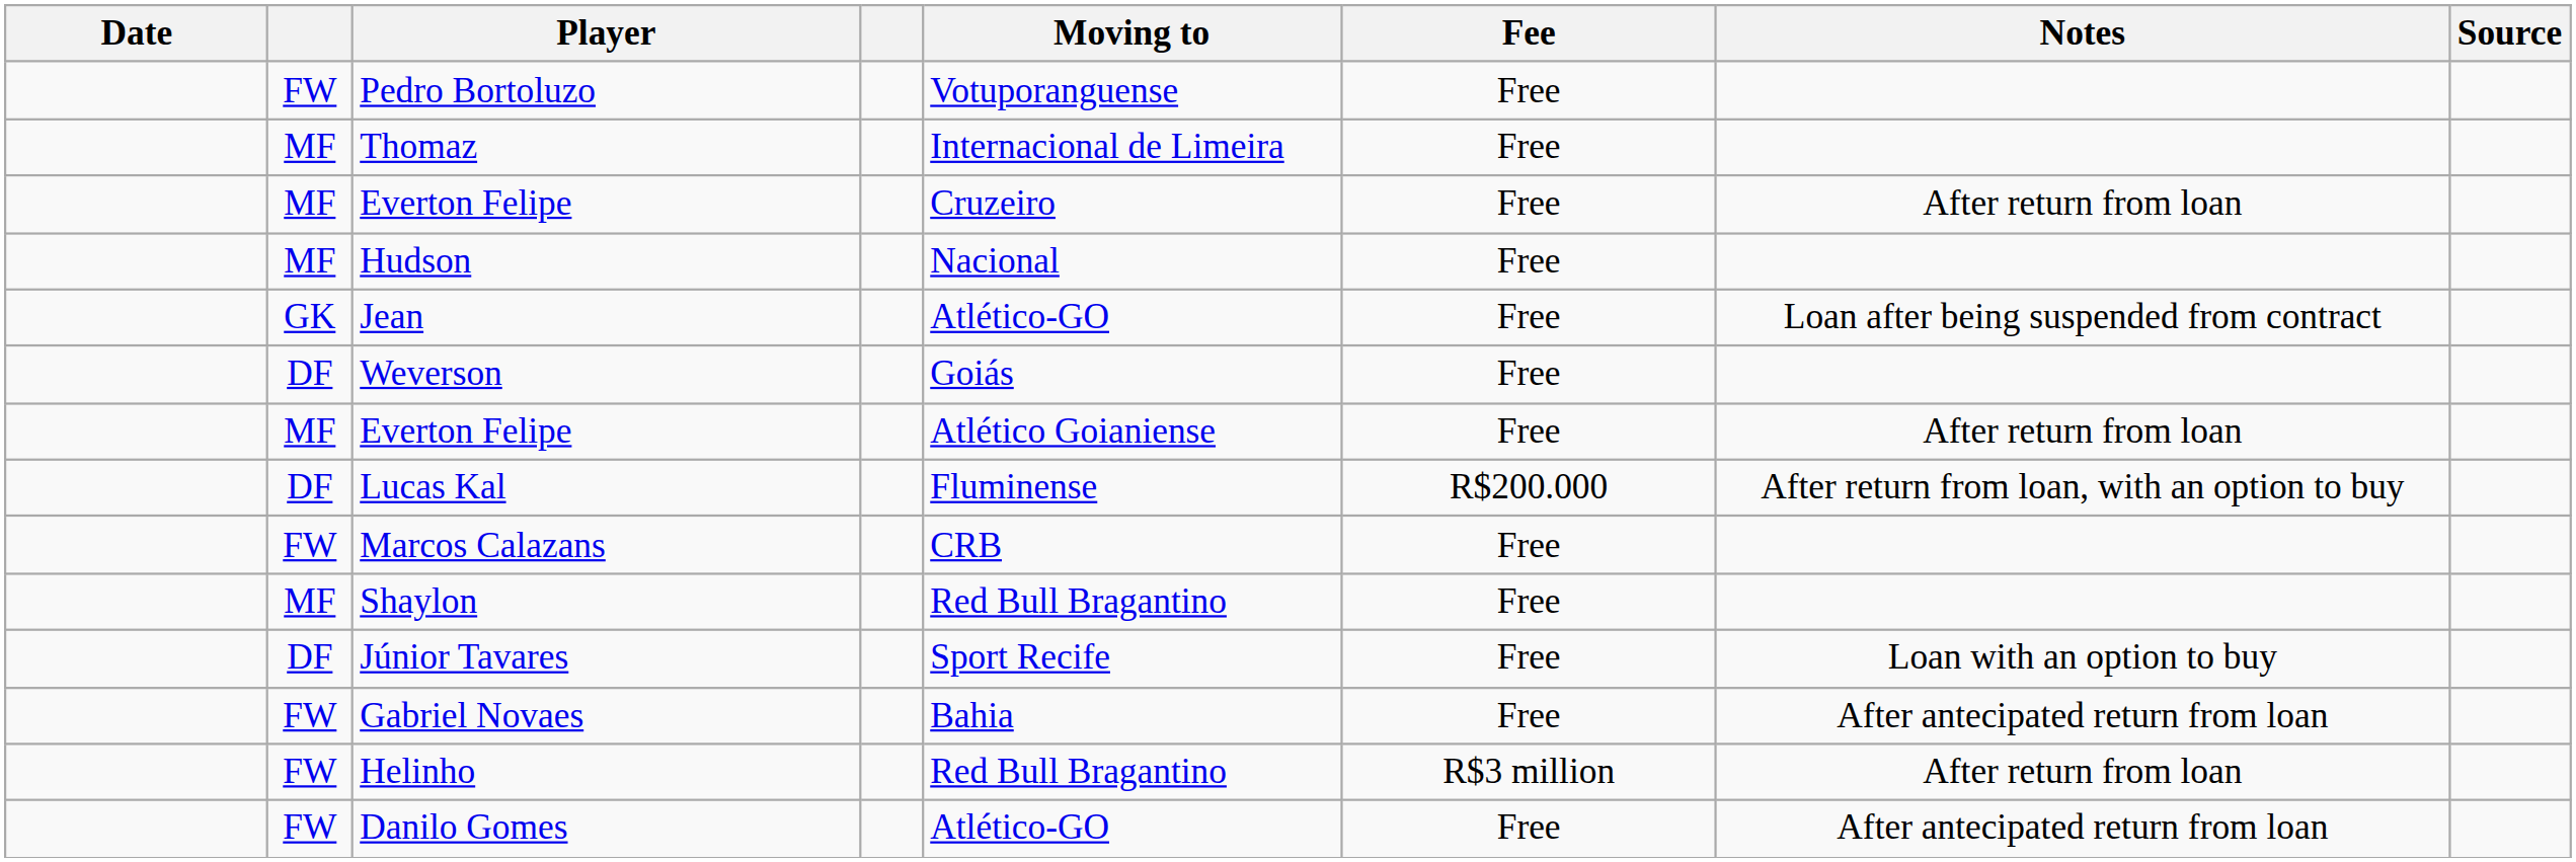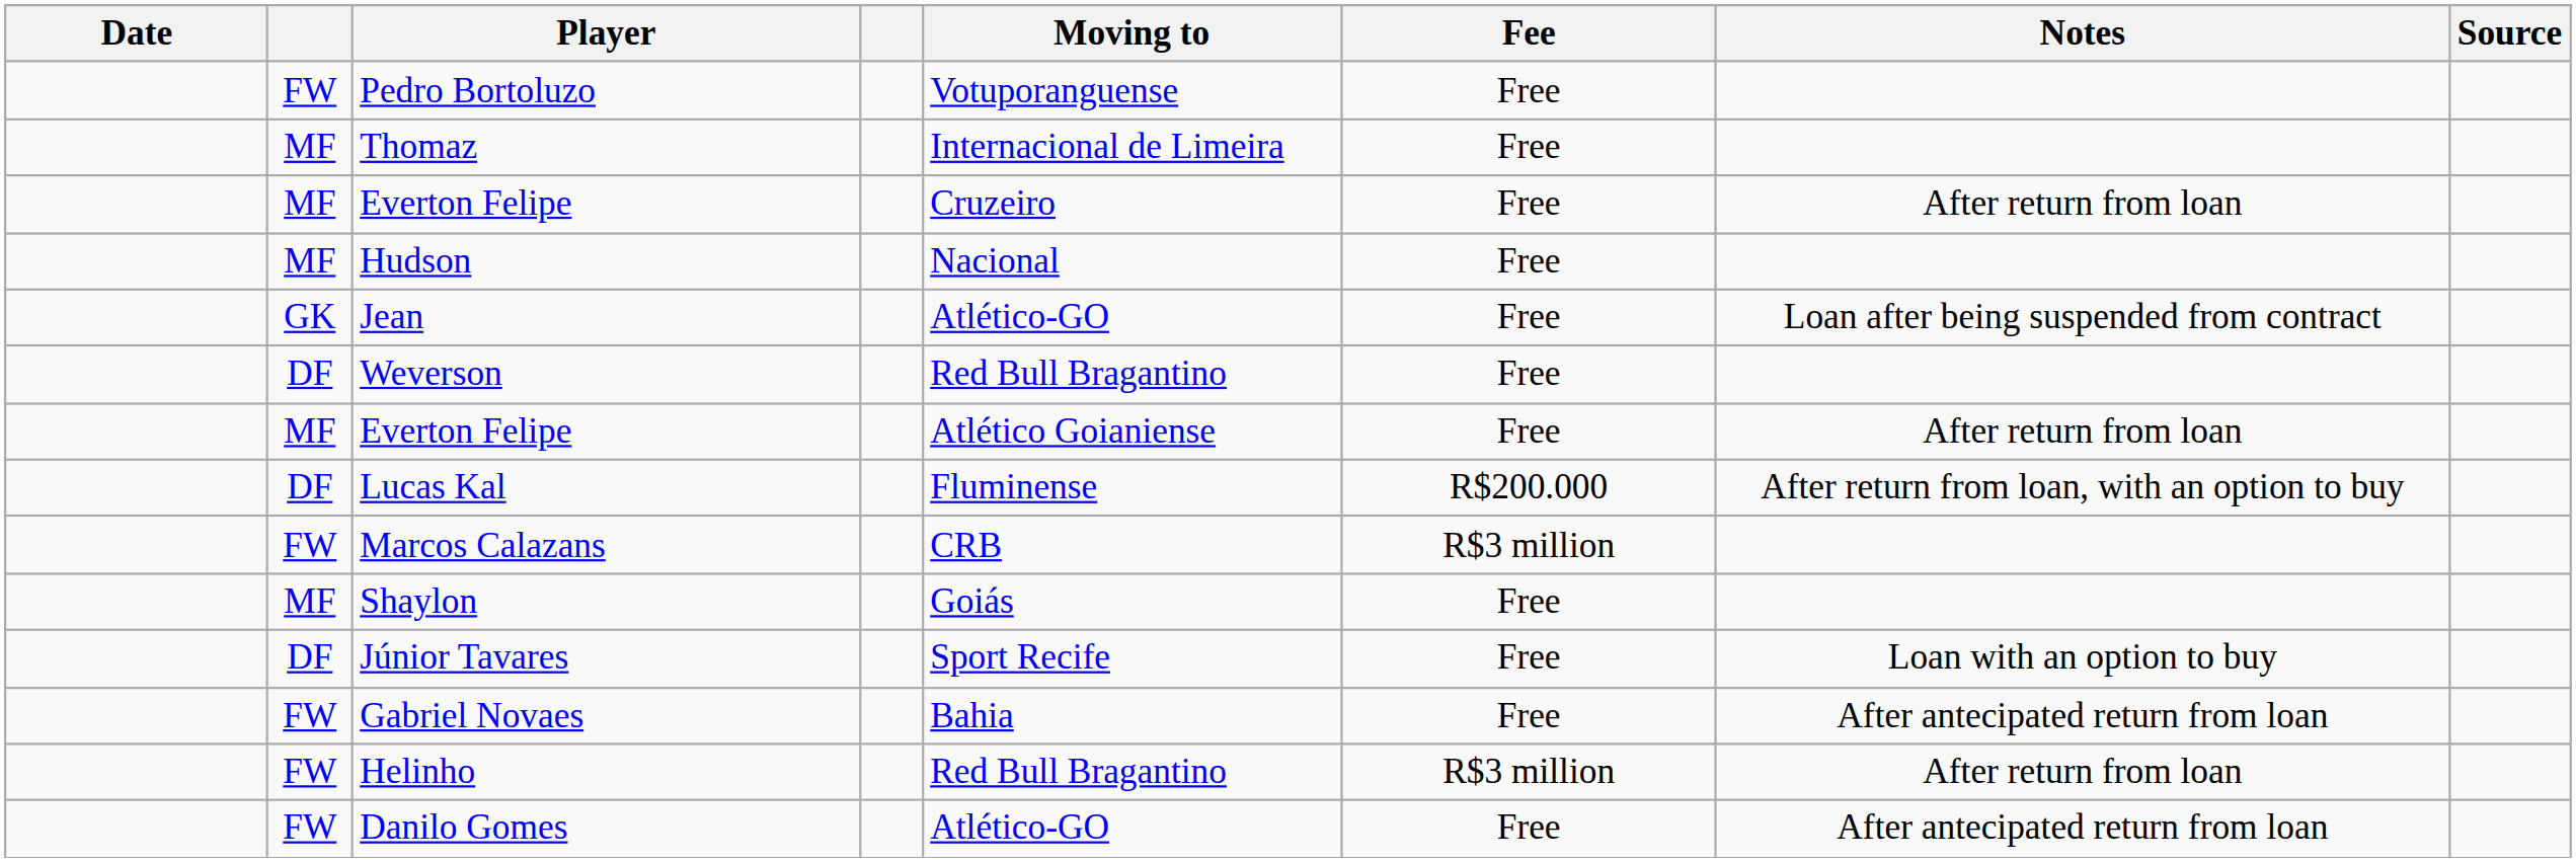Weverson | Moving to: Goiás -> Red Bull Bragantino
Marcos Calazans | Fee: Free -> R$3 million
Shaylon | Moving to: Red Bull Bragantino -> Goiás
